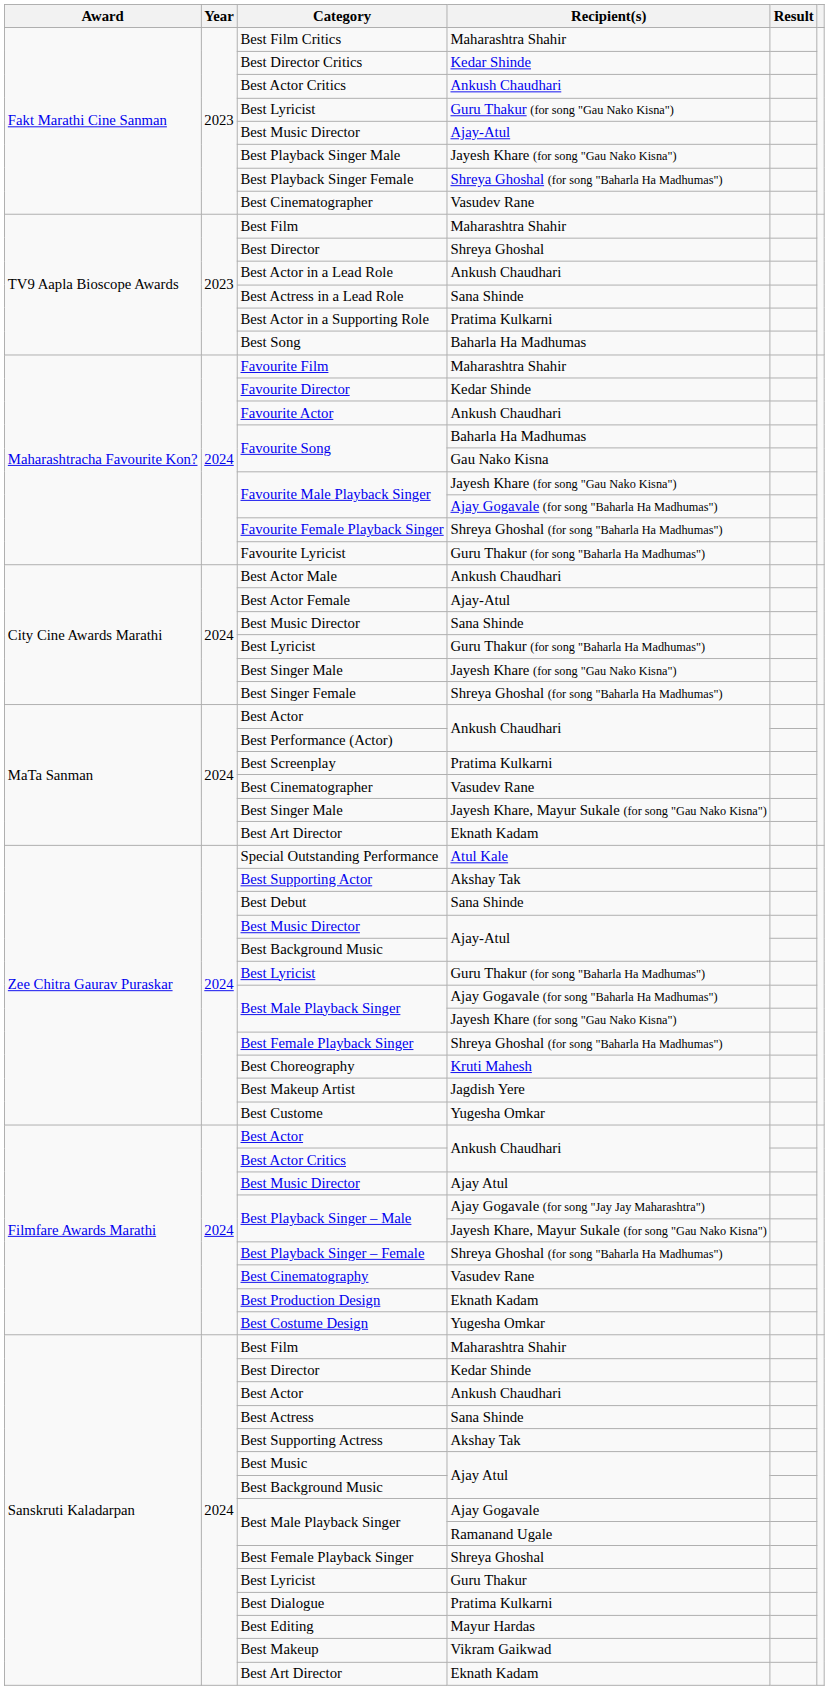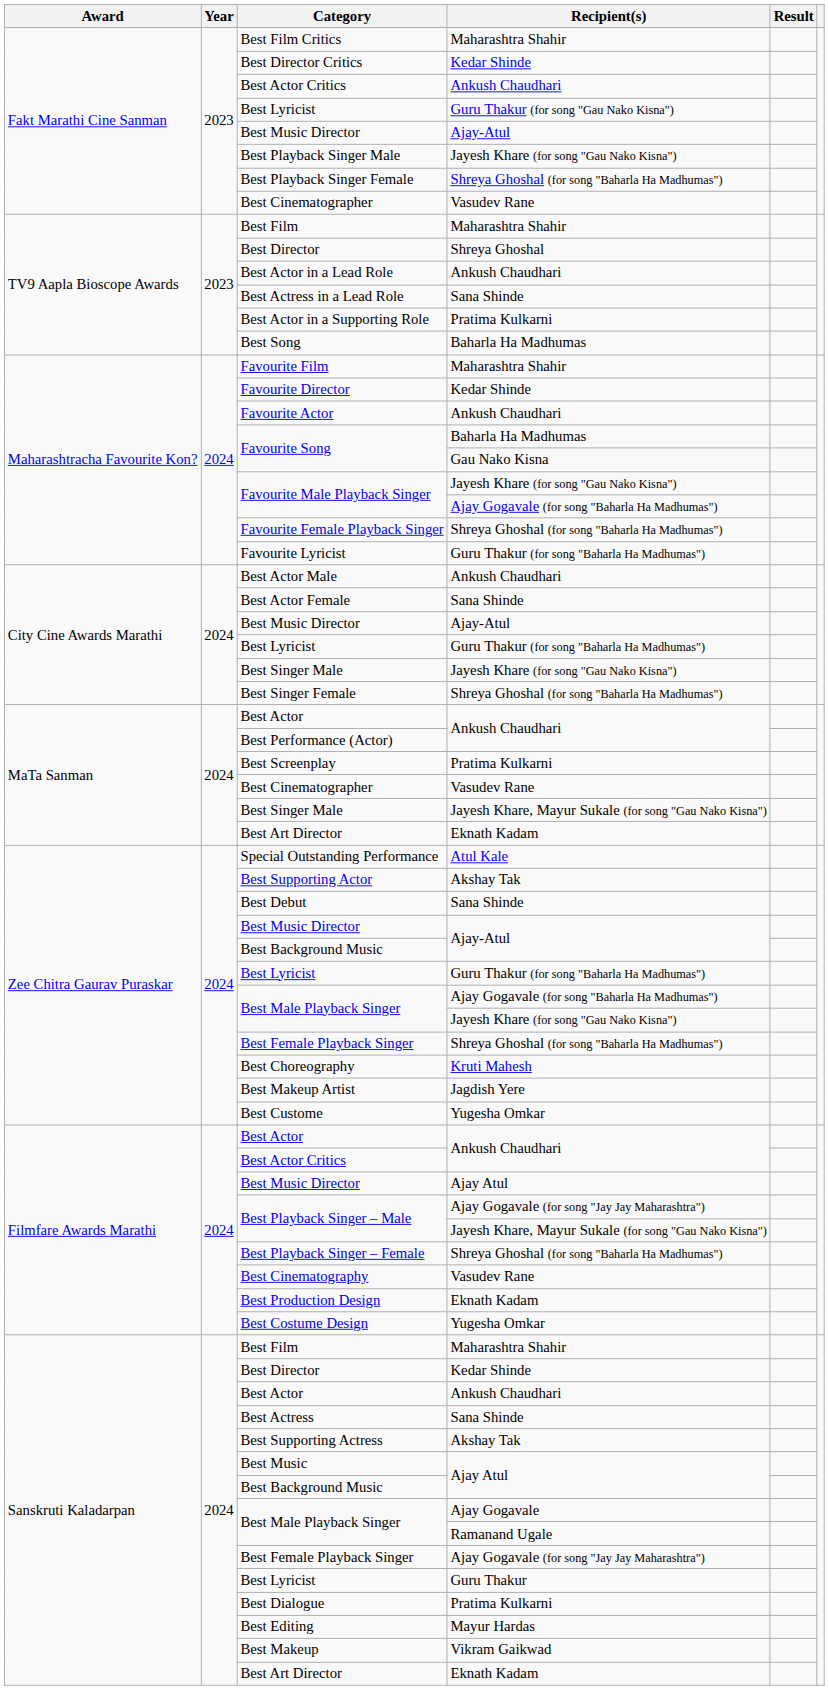Best Actor Female | Recipient(s): Ajay-Atul -> Sana Shinde
City Cine Awards Marathi / Best Music Director | Recipient(s): Sana Shinde -> Ajay-Atul
Sanskruti Kaladarpan / Best Female Playback Singer | Recipient(s): Shreya Ghoshal -> Ajay Gogavale (for song "Jay Jay Maharashtra")
